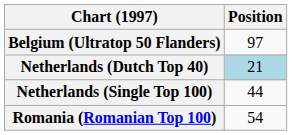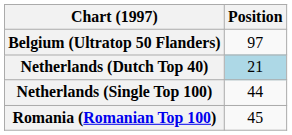Romania (Romanian Top 100) | Position: 54 -> 45
